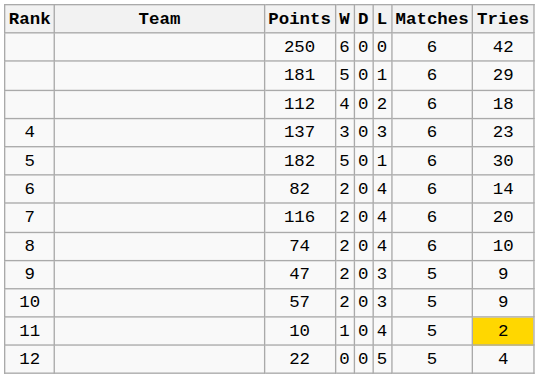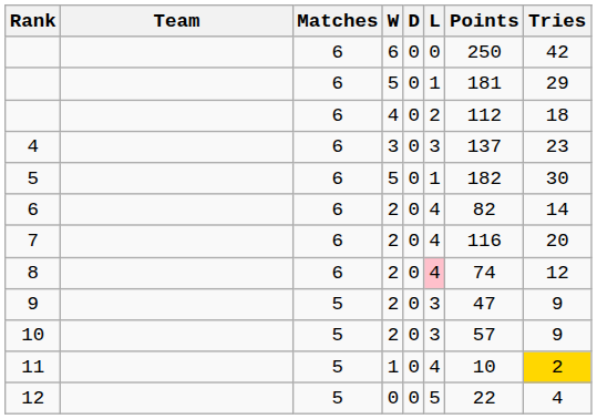columns swapped: Matches <-> Points
8 | L: no background -> pink background
8 | Tries: 10 -> 12
